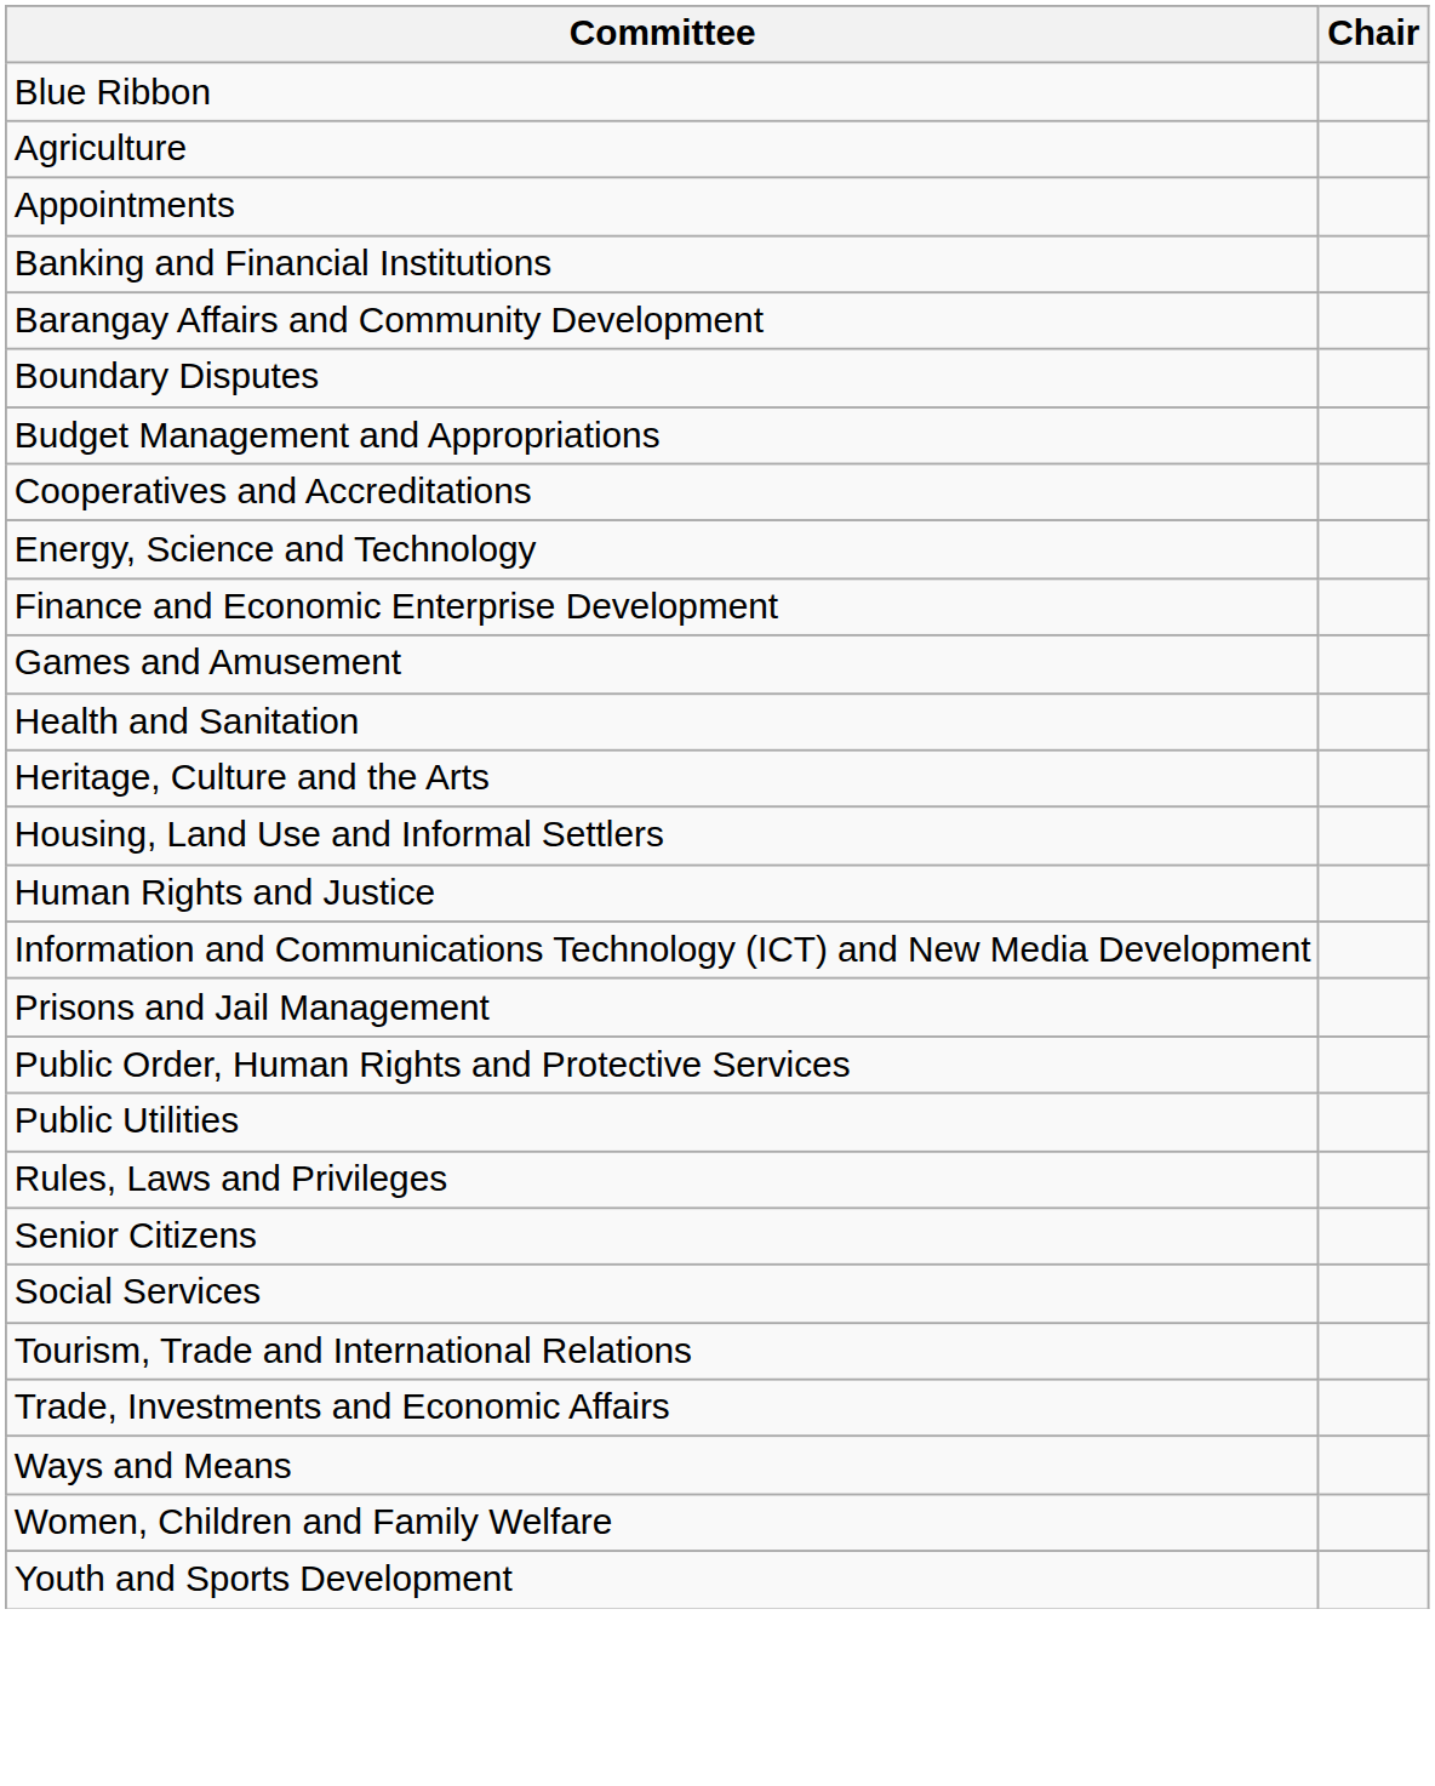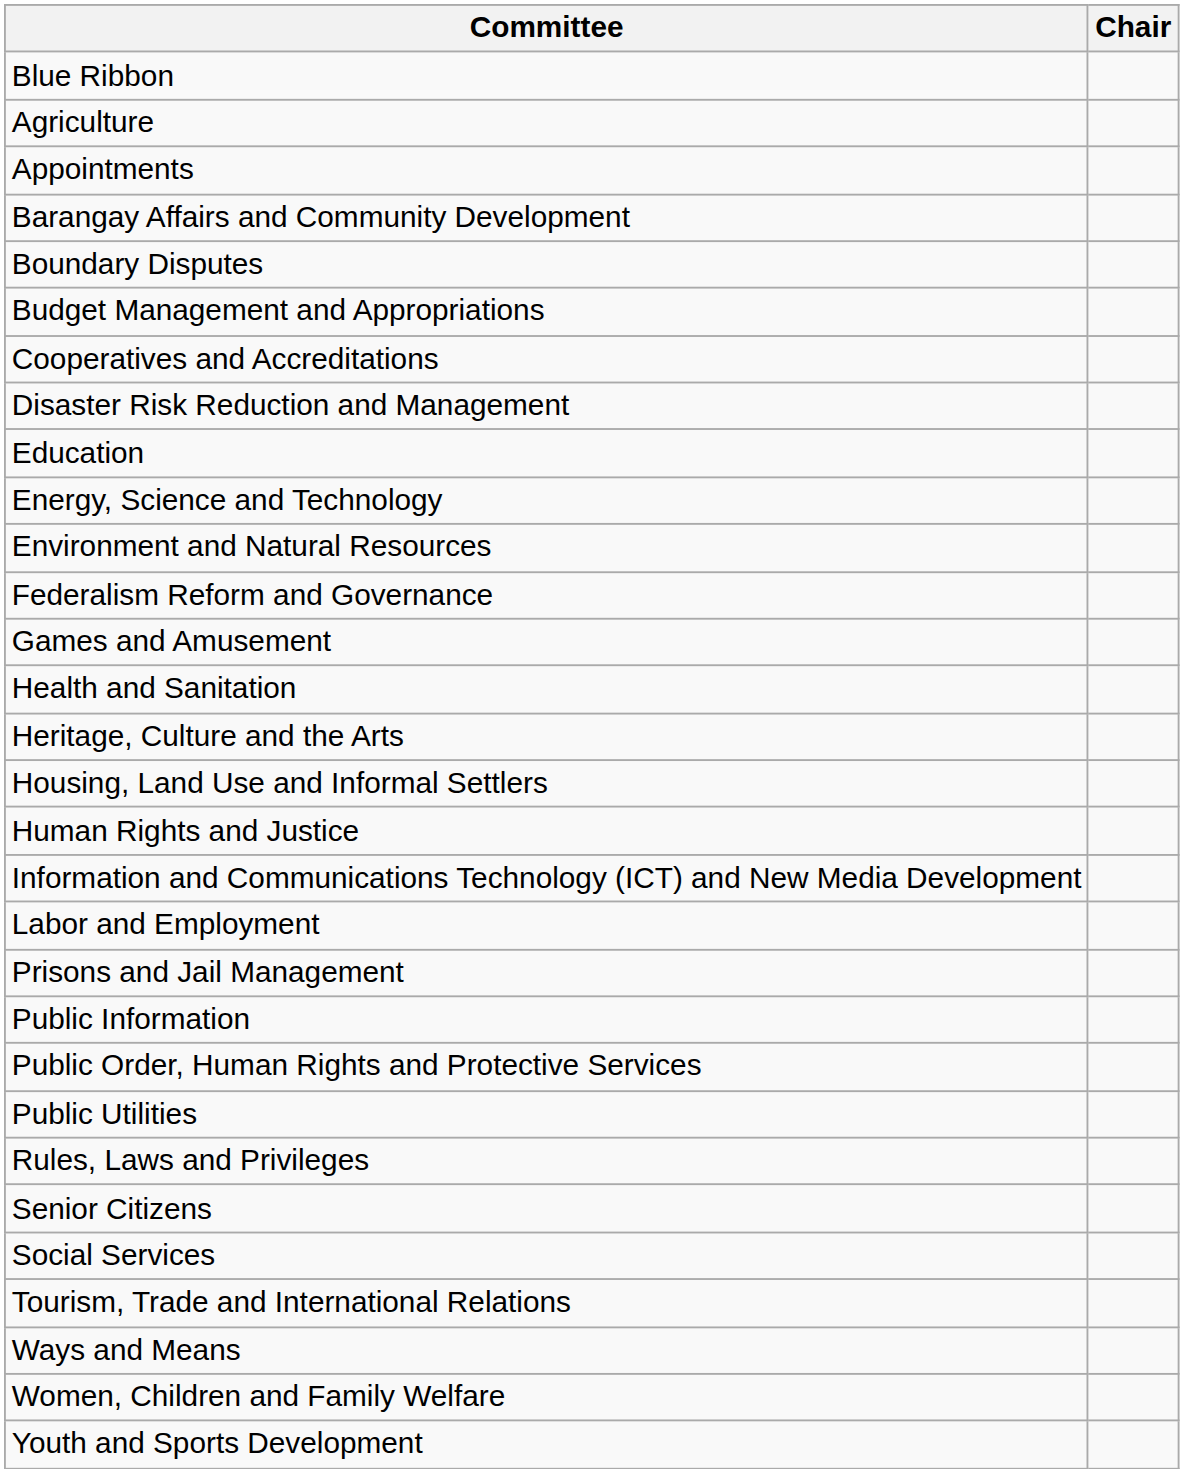- row: Banking and Financial Institutions
+ row: Disaster Risk Reduction and Management
+ row: Education
+ row: Environment and Natural Resources
+ row: Federalism Reform and Governance
- row: Finance and Economic Enterprise Development
+ row: Labor and Employment
+ row: Public Information
- row: Trade, Investments and Economic Affairs
